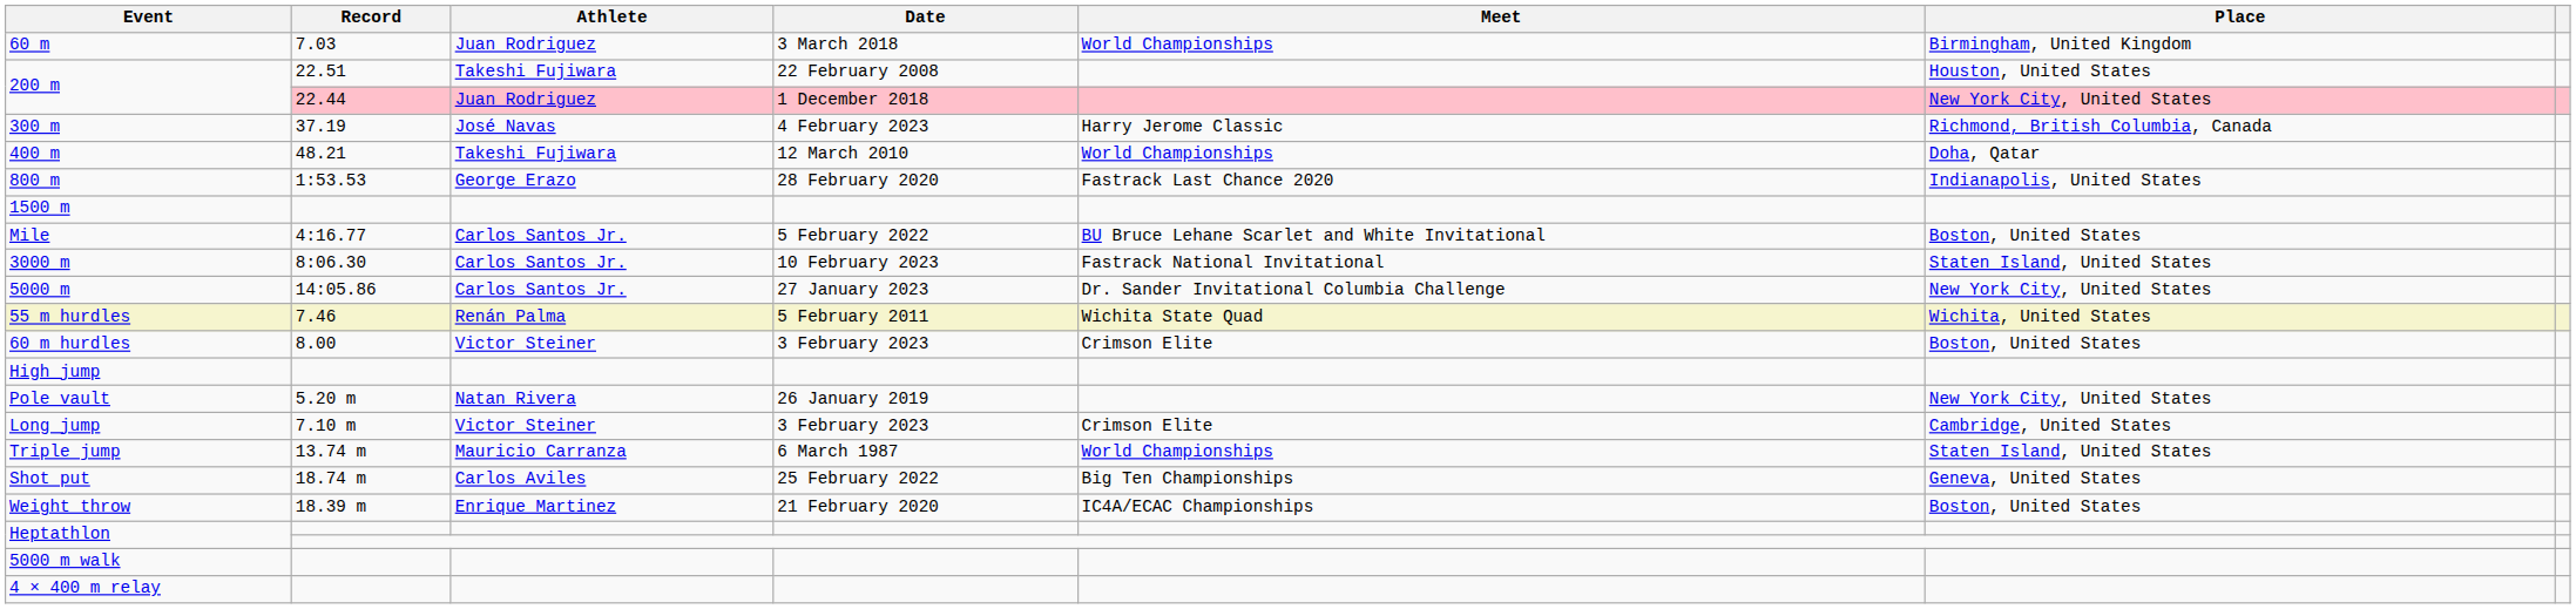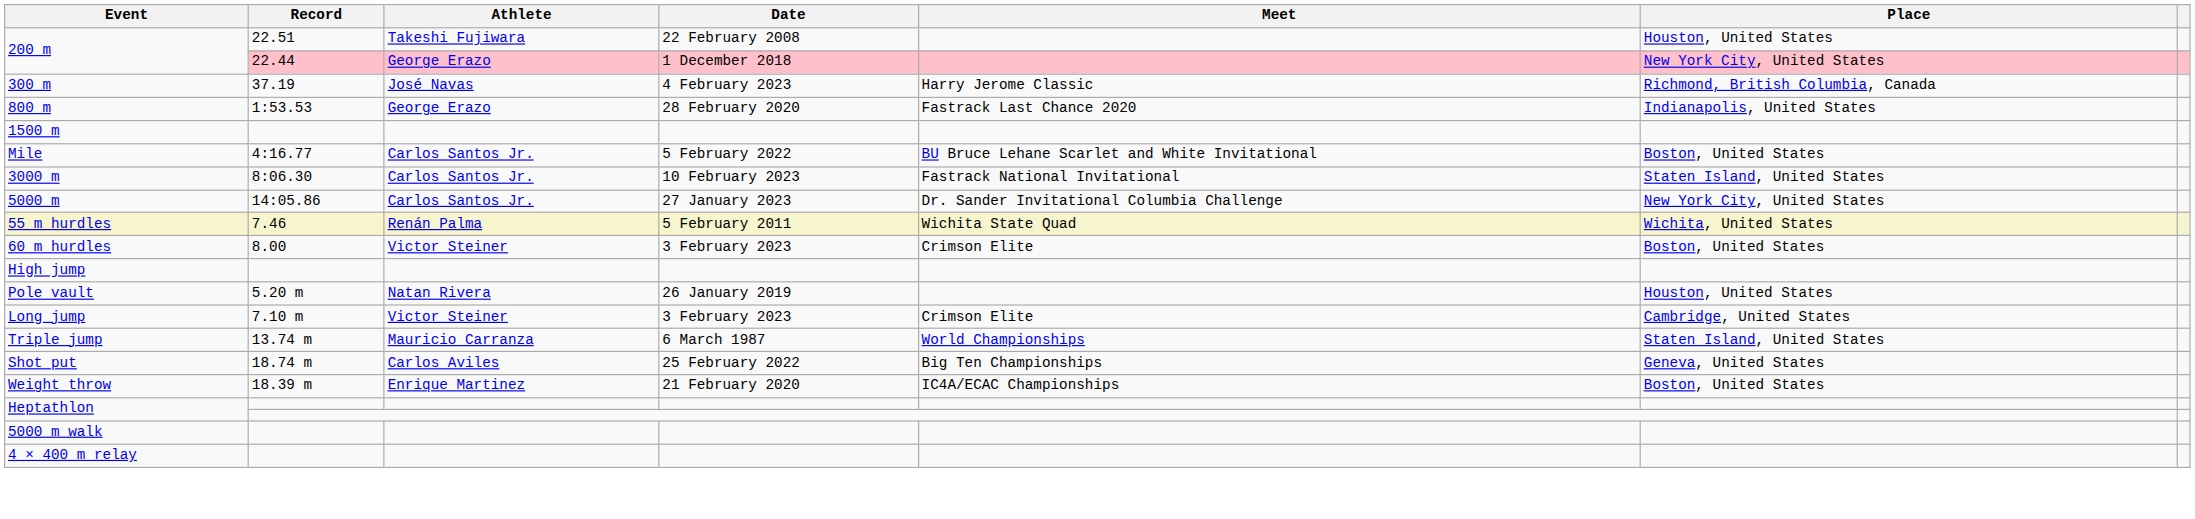- row: 60 m | 7.03 | Juan Rodriguez | 3 March 2018 | World Championships | Birmingham, United Kingdom
200 m / 22.44 | Athlete: Juan Rodriguez -> George Erazo
- row: 400 m | 48.21 | Takeshi Fujiwara | 12 March 2010 | World Championships | Doha, Qatar
Pole vault | Place: New York City, United States -> Houston, United States
